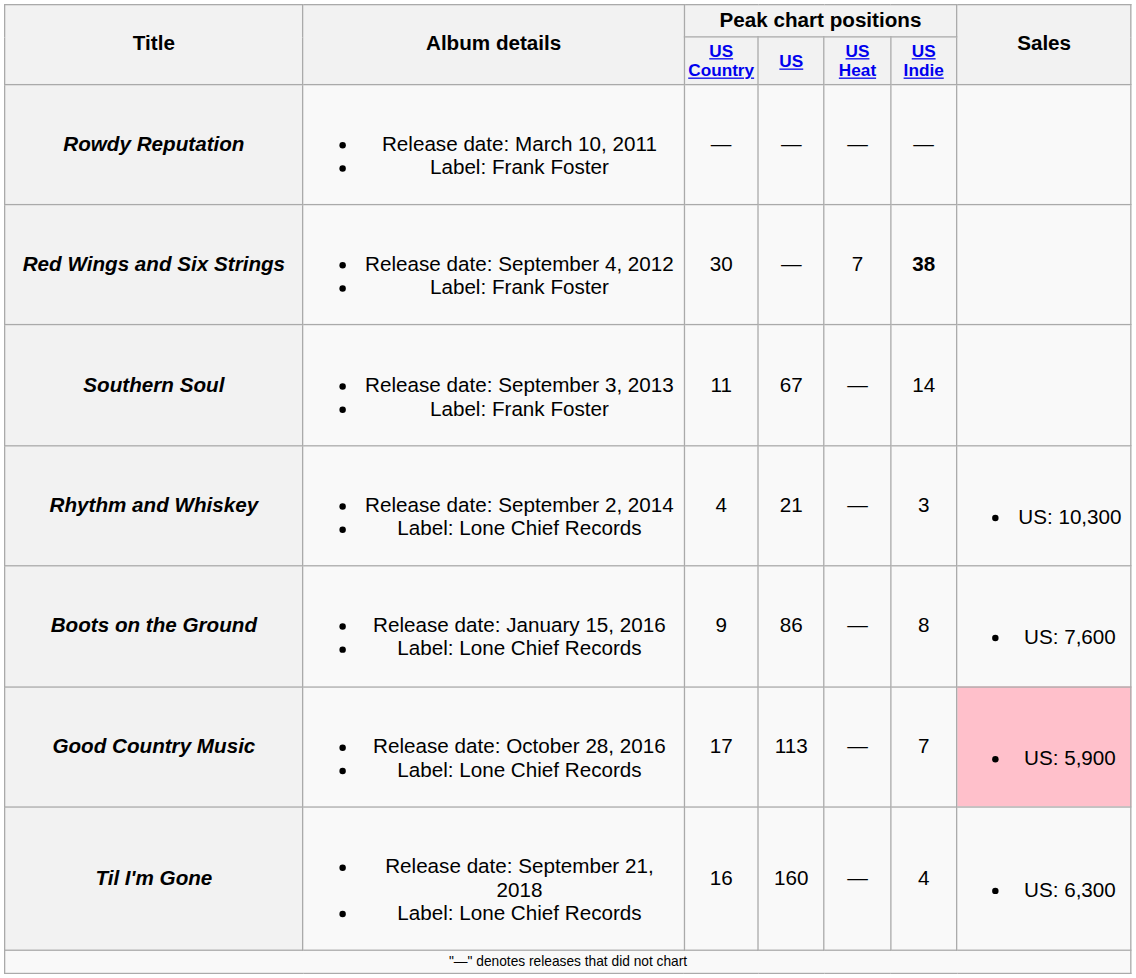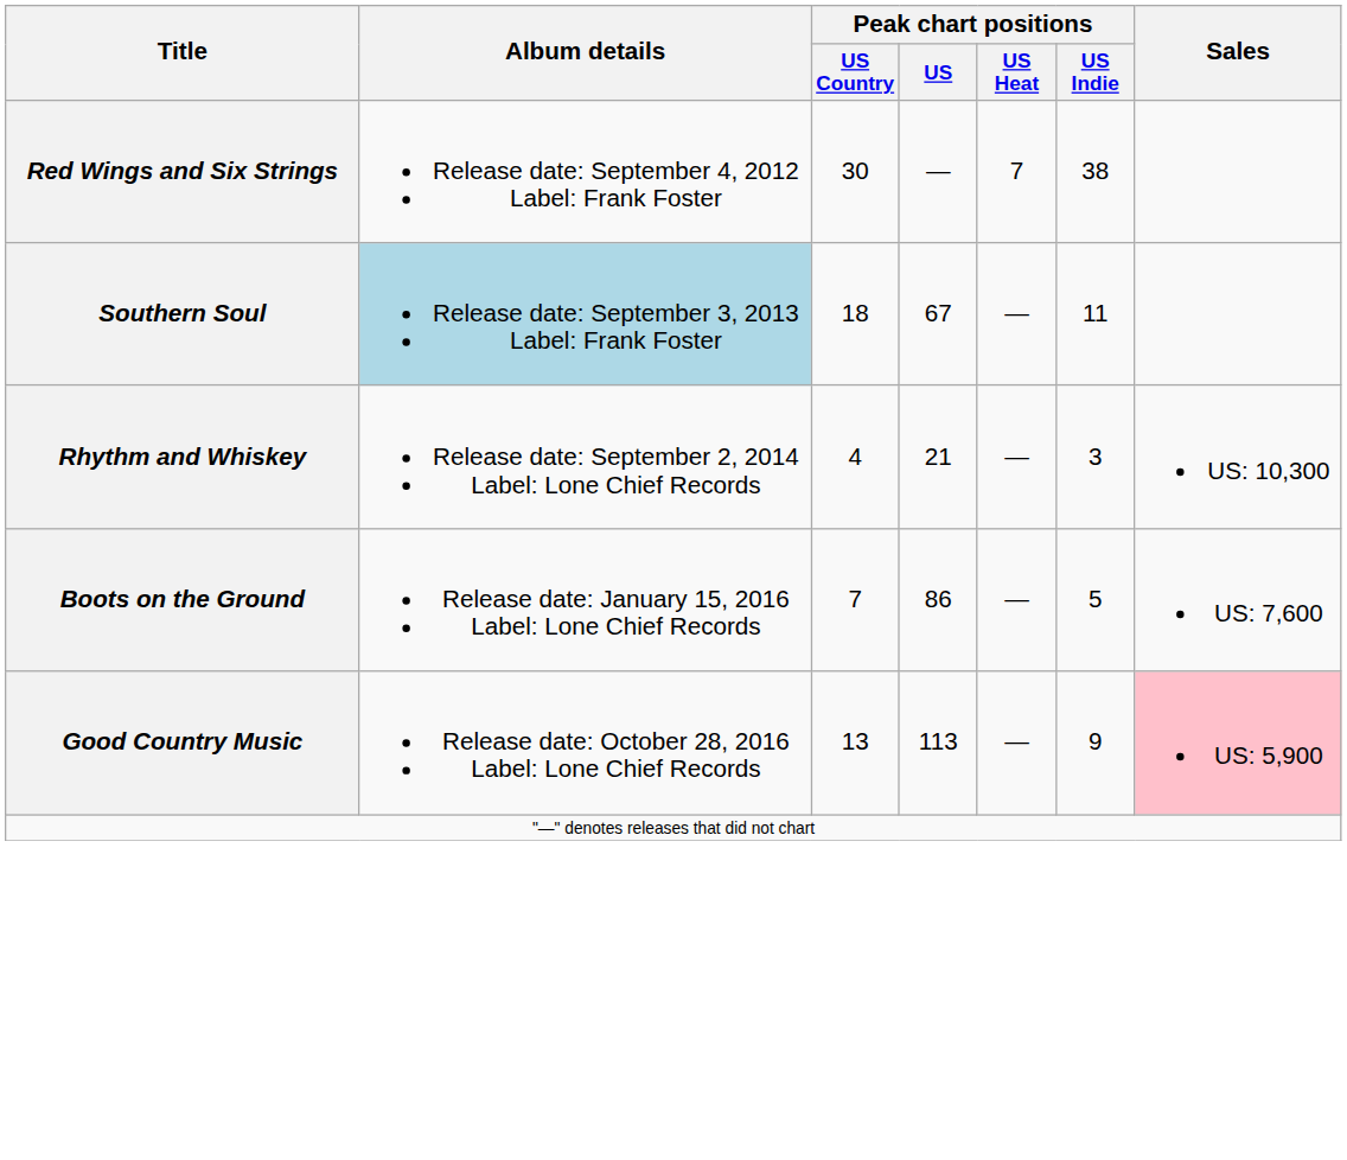- row: Rowdy Reputation | Release date: March 10, 2011 Label: Frank Foster | — | — | — | —
Red Wings and Six Strings | Peak chart positions / US Indie: bold -> normal
Southern Soul | Album details: no background -> lightblue background
Southern Soul | Peak chart positions / US Country: 11 -> 18
Southern Soul | Peak chart positions / US Indie: 14 -> 11
Boots on the Ground | Peak chart positions / US Country: 9 -> 7
Boots on the Ground | Peak chart positions / US Indie: 8 -> 5
Good Country Music | Peak chart positions / US Country: 17 -> 13
Good Country Music | Peak chart positions / US Indie: 7 -> 9
- row: Til I'm Gone | Release date: September 21, 2018 Label: Lone Chief Records | 16 | 160 | — | 4 | US: 6,300
